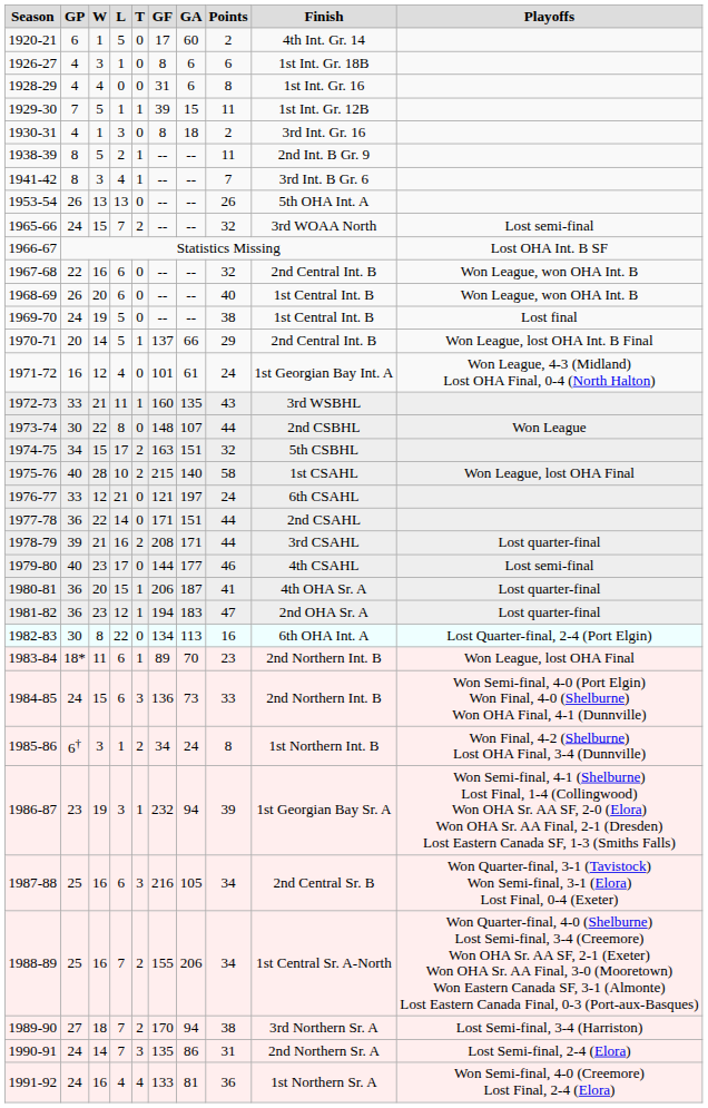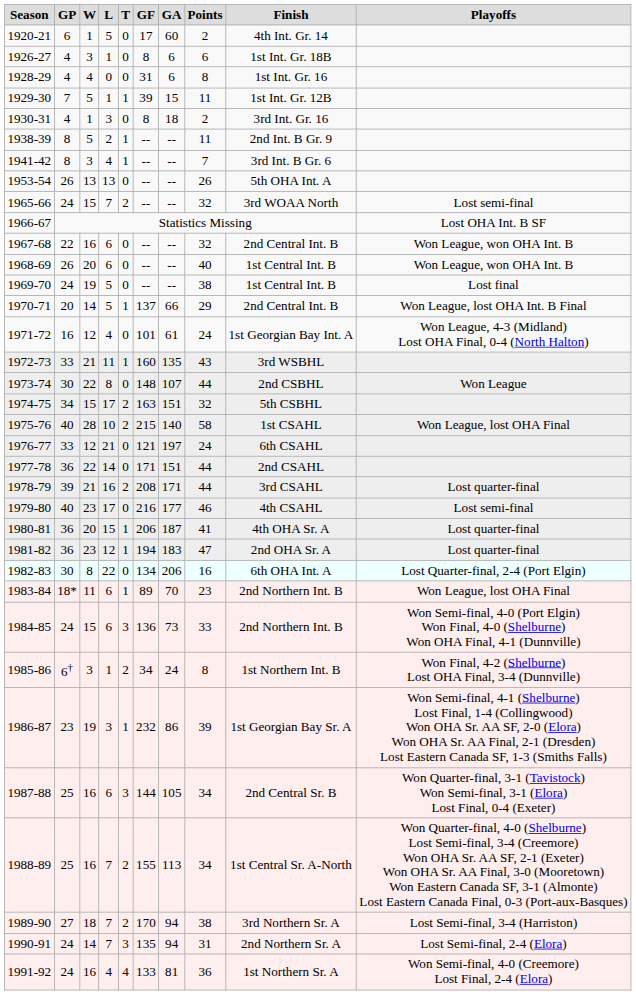1979-80 | GF: 144 -> 216
1982-83 | GA: 113 -> 206
1986-87 | GA: 94 -> 86
1987-88 | GF: 216 -> 144
1988-89 | GA: 206 -> 113
1990-91 | GA: 86 -> 94
